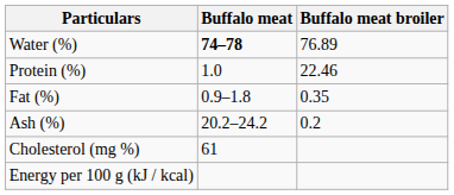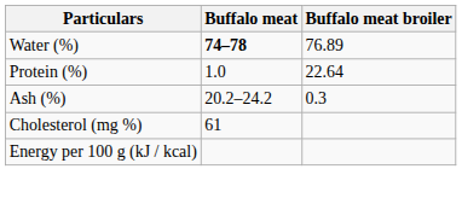Protein (%) | Buffalo meat broiler: 22.46 -> 22.64
- row: Fat (%) | 0.9–1.8 | 0.35
Ash (%) | Buffalo meat broiler: 0.2 -> 0.3
